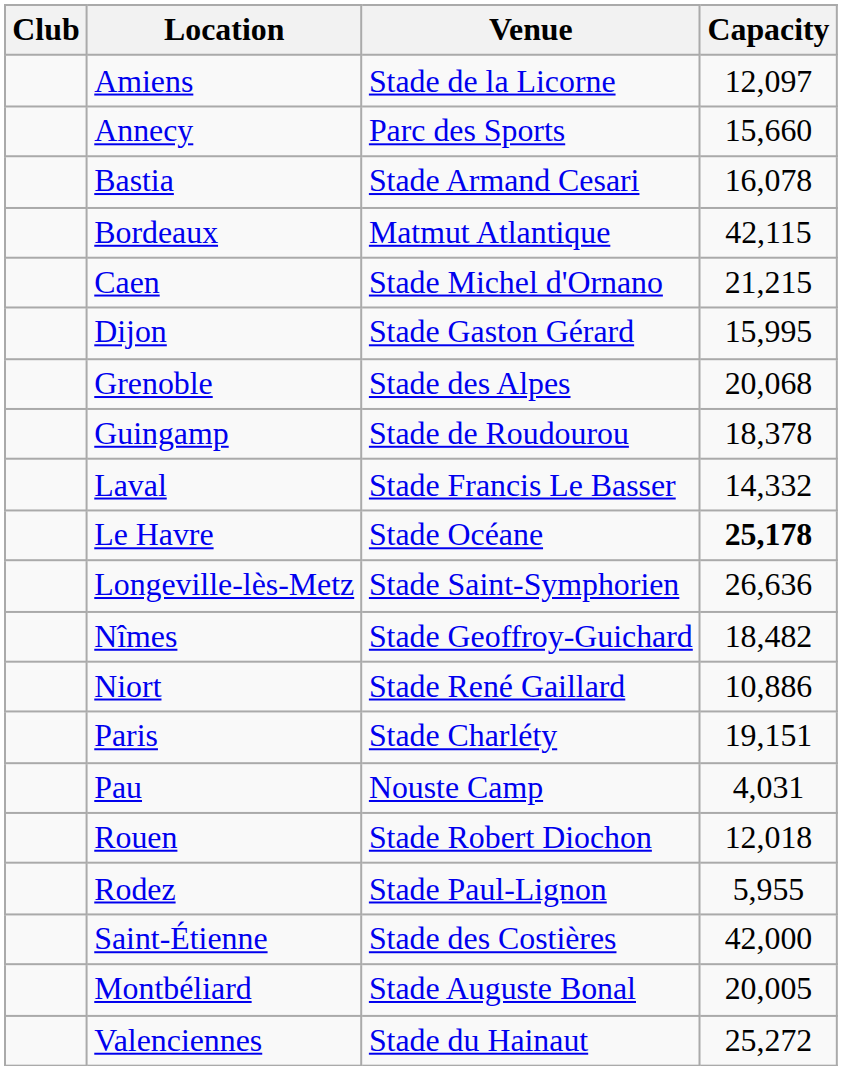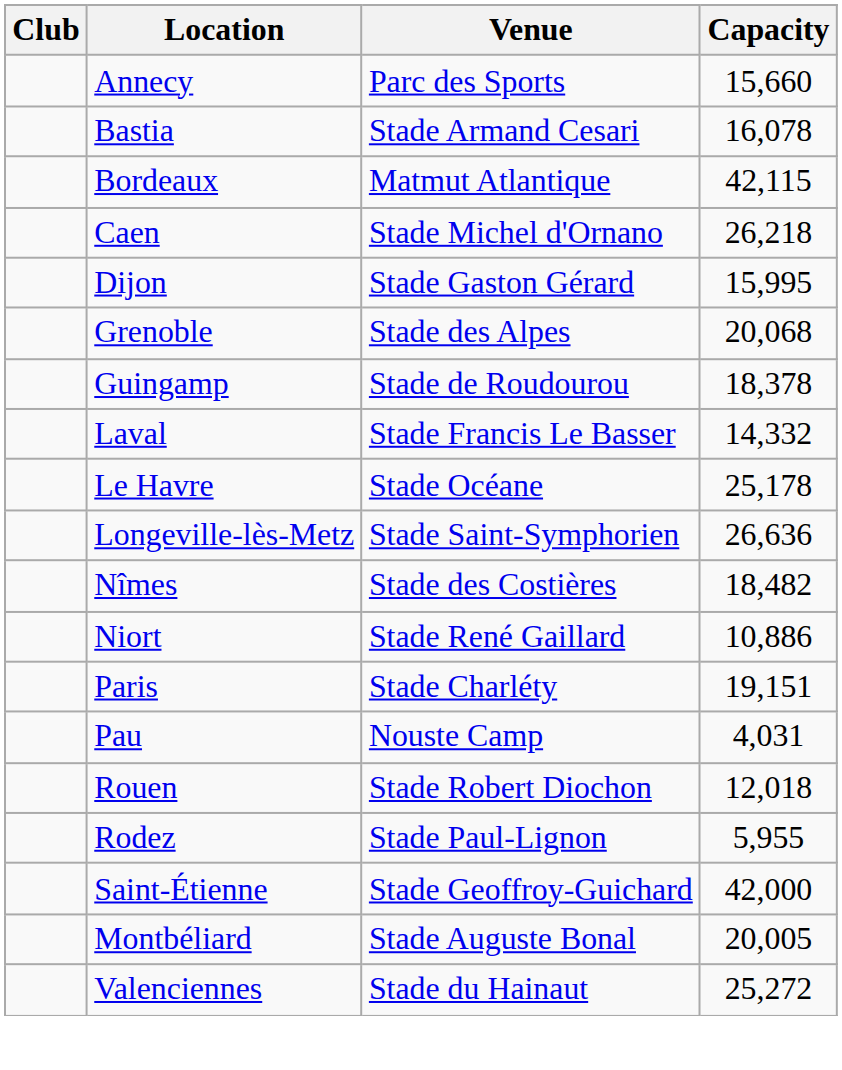- row: Amiens | Stade de la Licorne | 12,097
Caen | Capacity: 21,215 -> 26,218
Le Havre | Capacity: bold -> normal
Nîmes | Venue: Stade Geoffroy-Guichard -> Stade des Costières
Saint-Étienne | Venue: Stade des Costières -> Stade Geoffroy-Guichard
